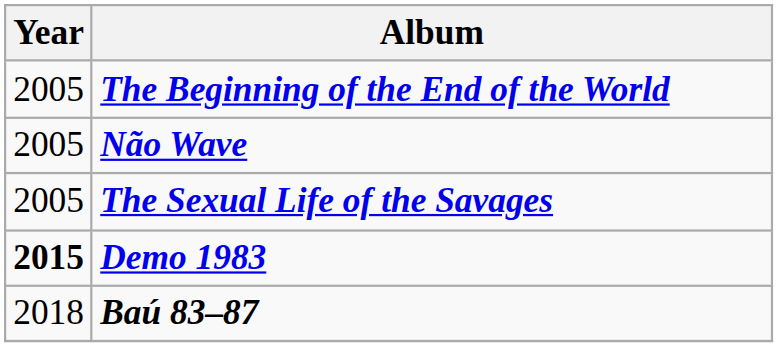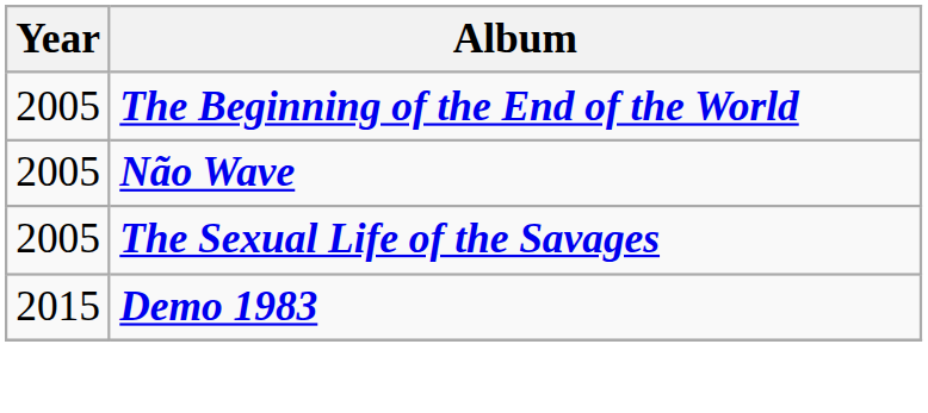Demo 1983 | Year: bold -> normal
- row: 2018 | Baú 83–87
